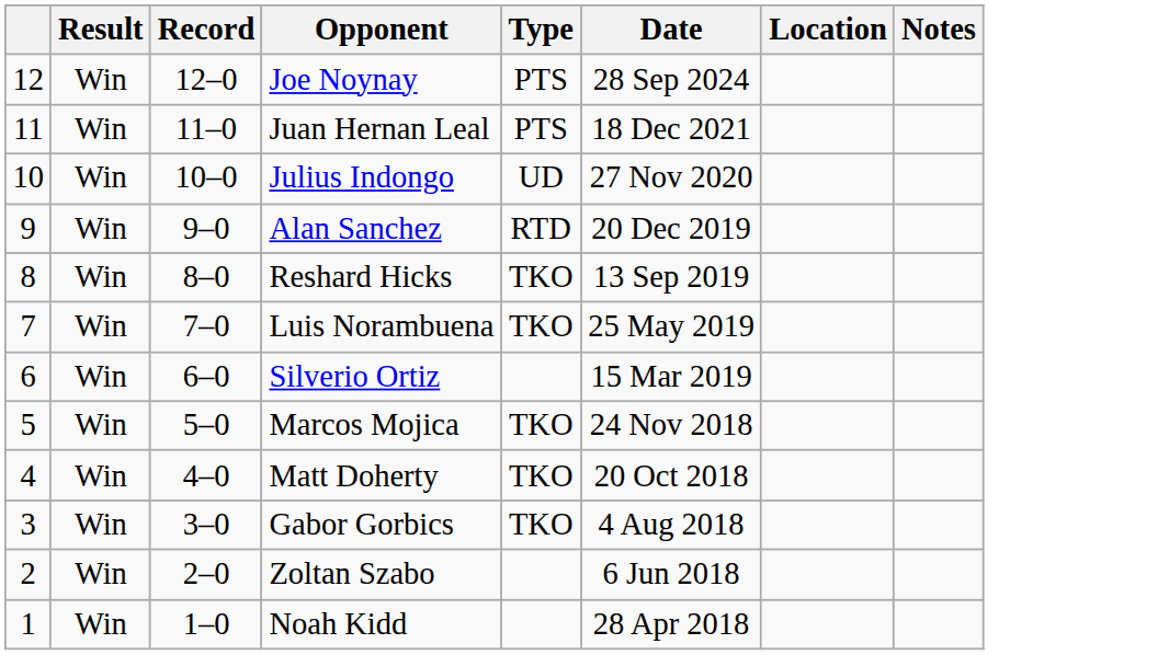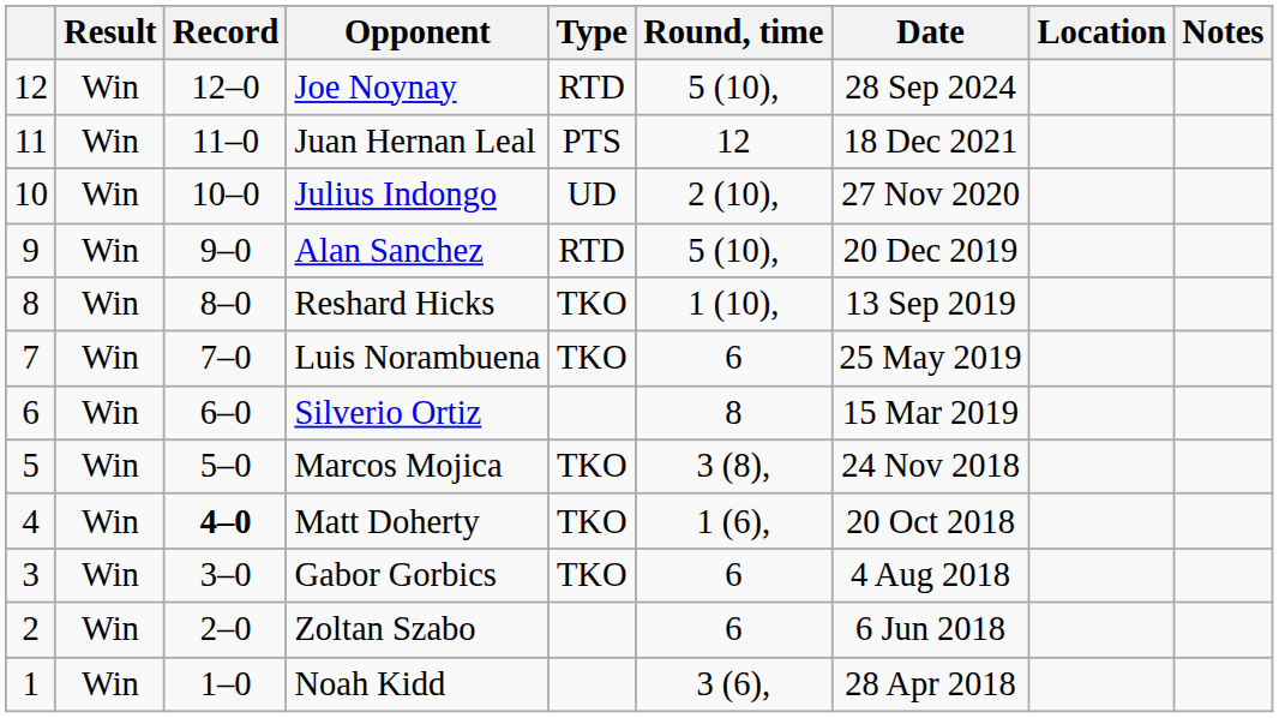+ column: Round, time | 5 (10), | 12 | 2 (10), | 5 (10), | 1 (10), | 6 | 8 | 3 (8), | 1 (6), | 6 | 6 | 3 (6),
Joe Noynay | Type: PTS -> RTD
Matt Doherty | Record: normal -> bold
